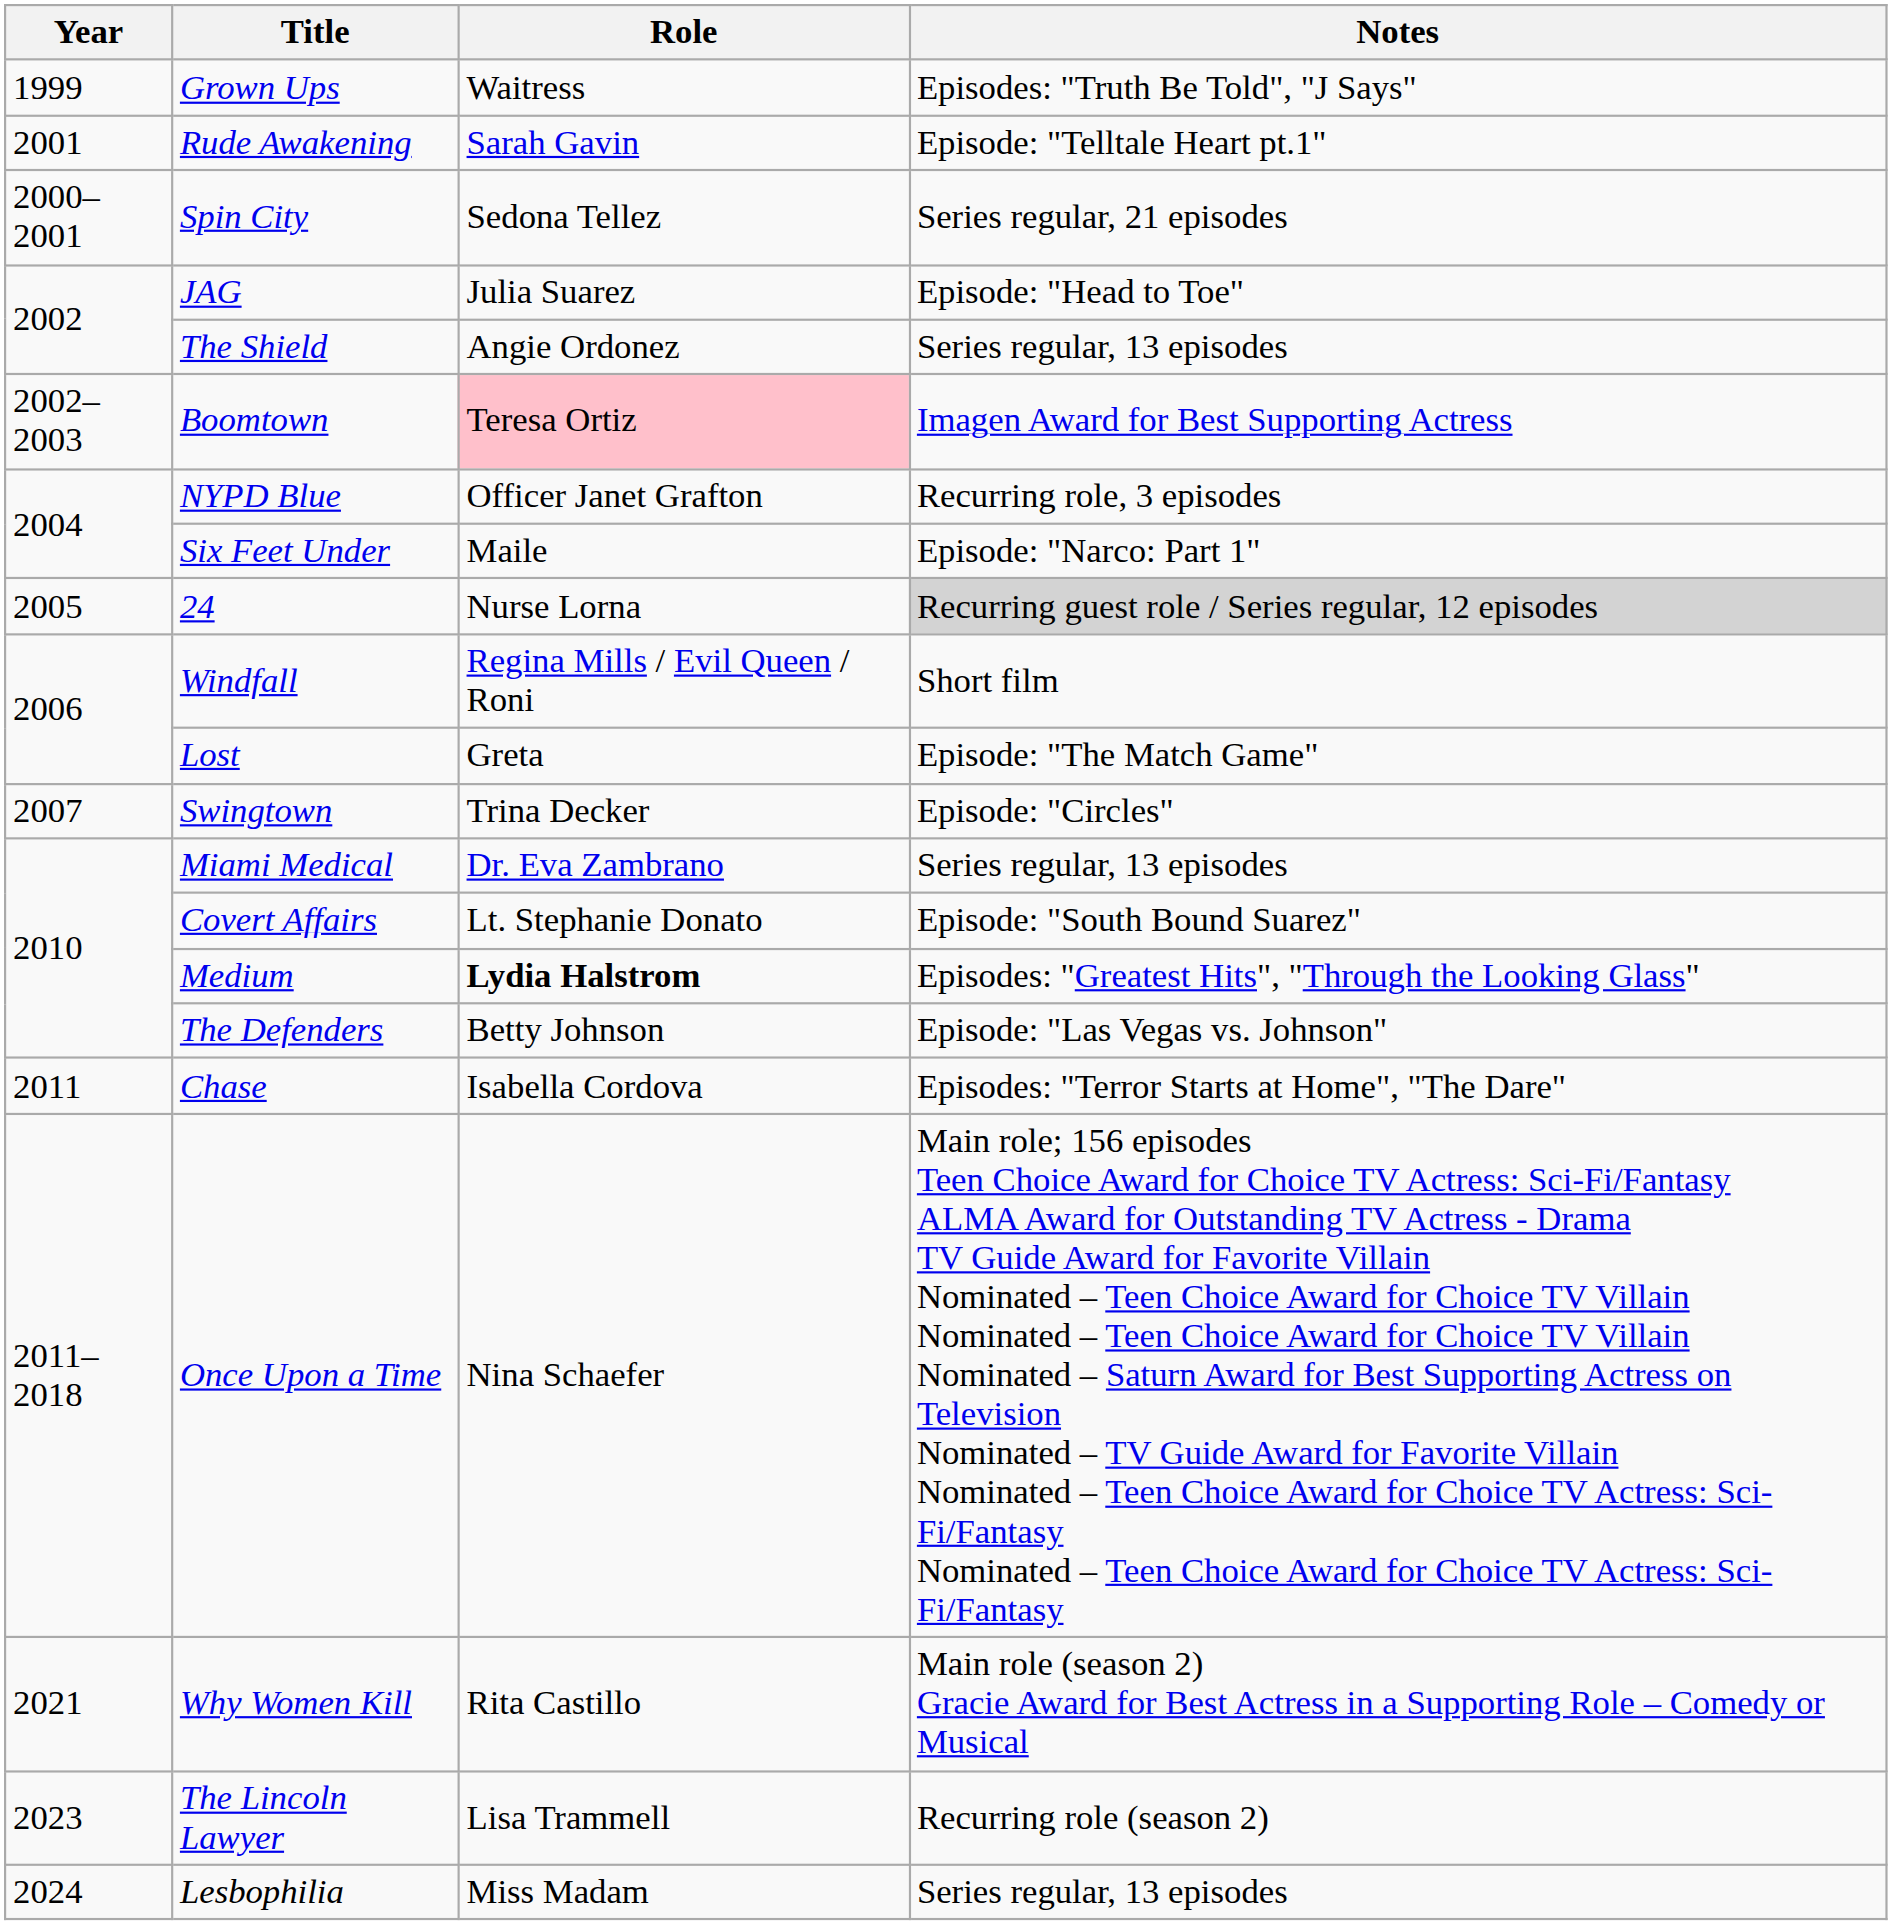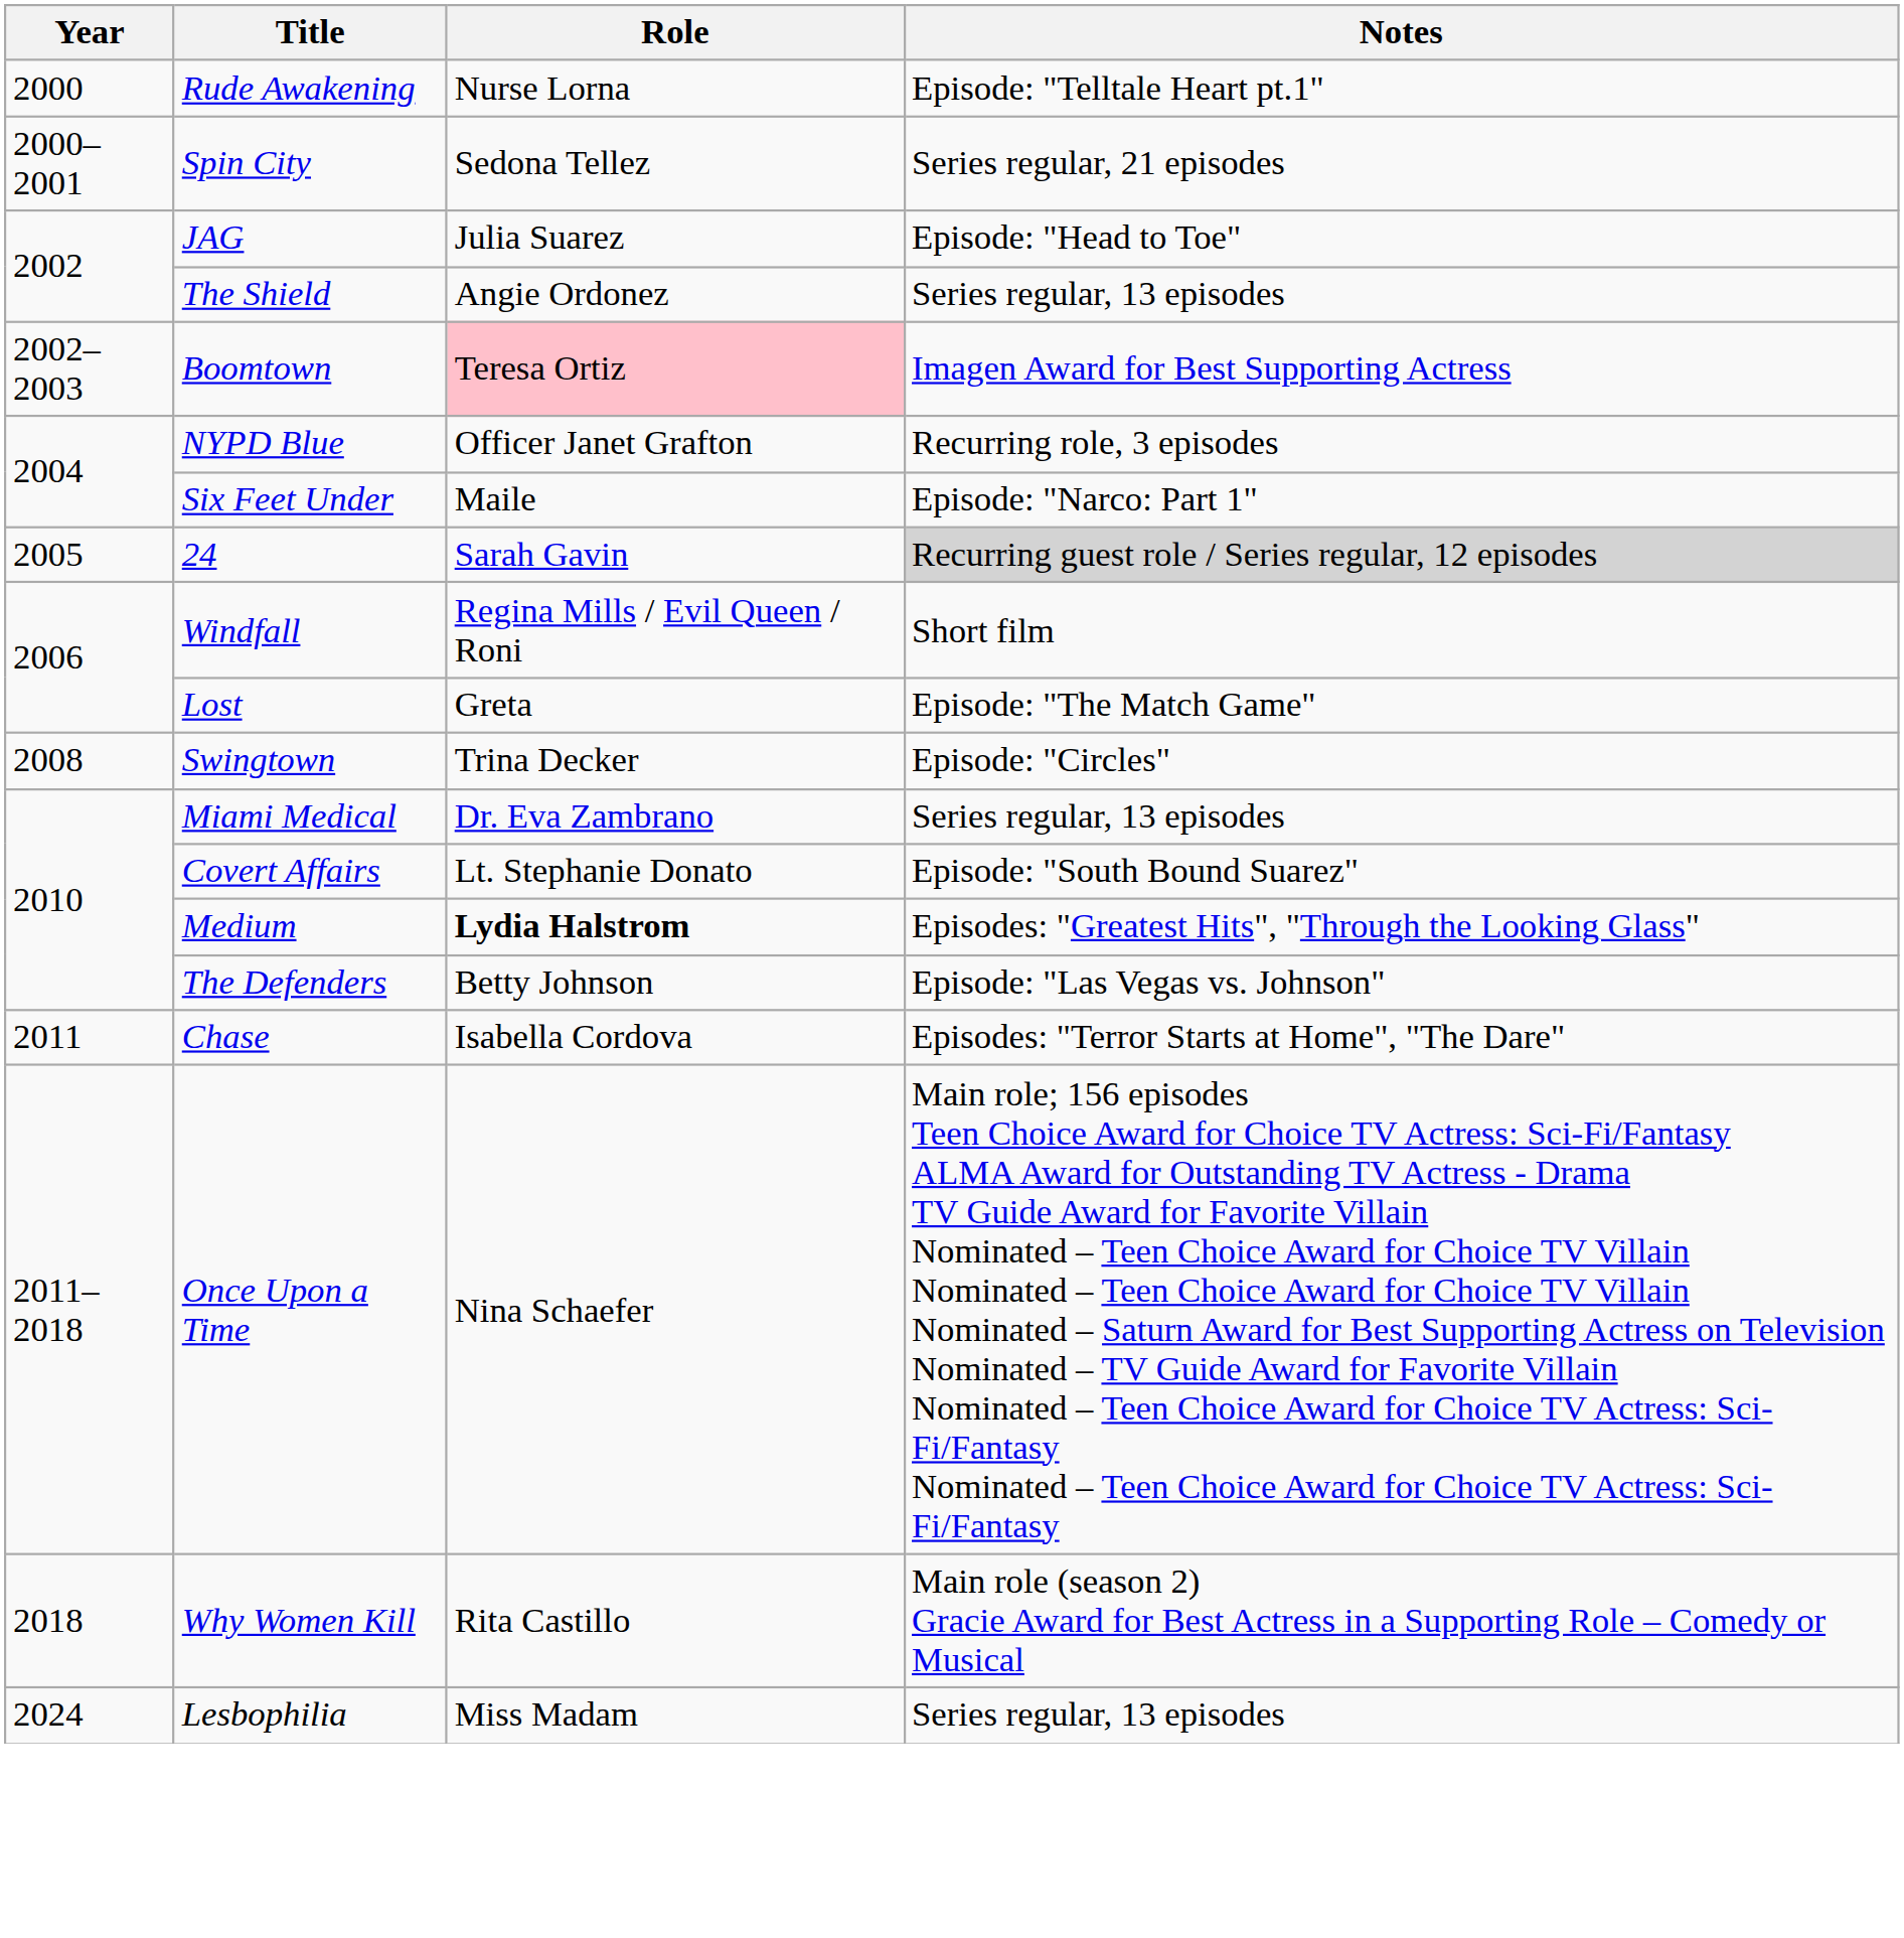- row: 1999 | Grown Ups | Waitress | Episodes: "Truth Be Told", "J Says"
Rude Awakening | Year: 2001 -> 2000
Rude Awakening | Role: Sarah Gavin -> Nurse Lorna
24 | Role: Nurse Lorna -> Sarah Gavin
Swingtown | Year: 2007 -> 2008
Why Women Kill | Year: 2021 -> 2018
- row: 2023 | The Lincoln Lawyer | Lisa Trammell | Recurring role (season 2)
